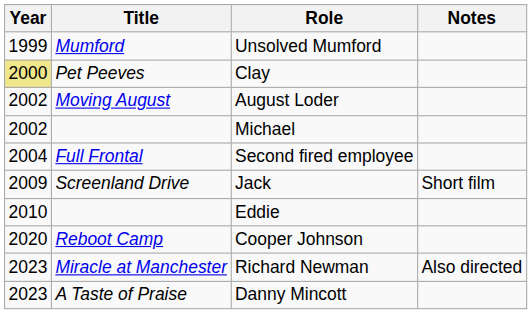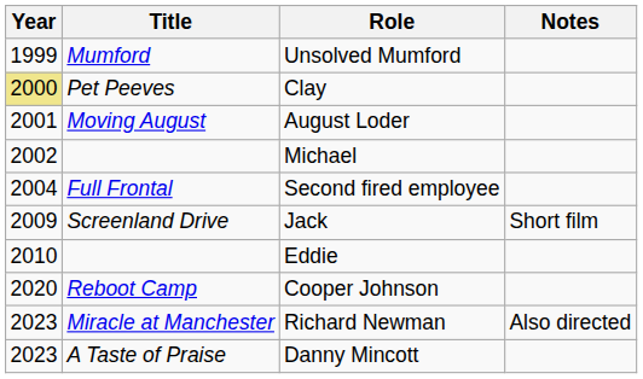August Loder | Year: 2002 -> 2001
